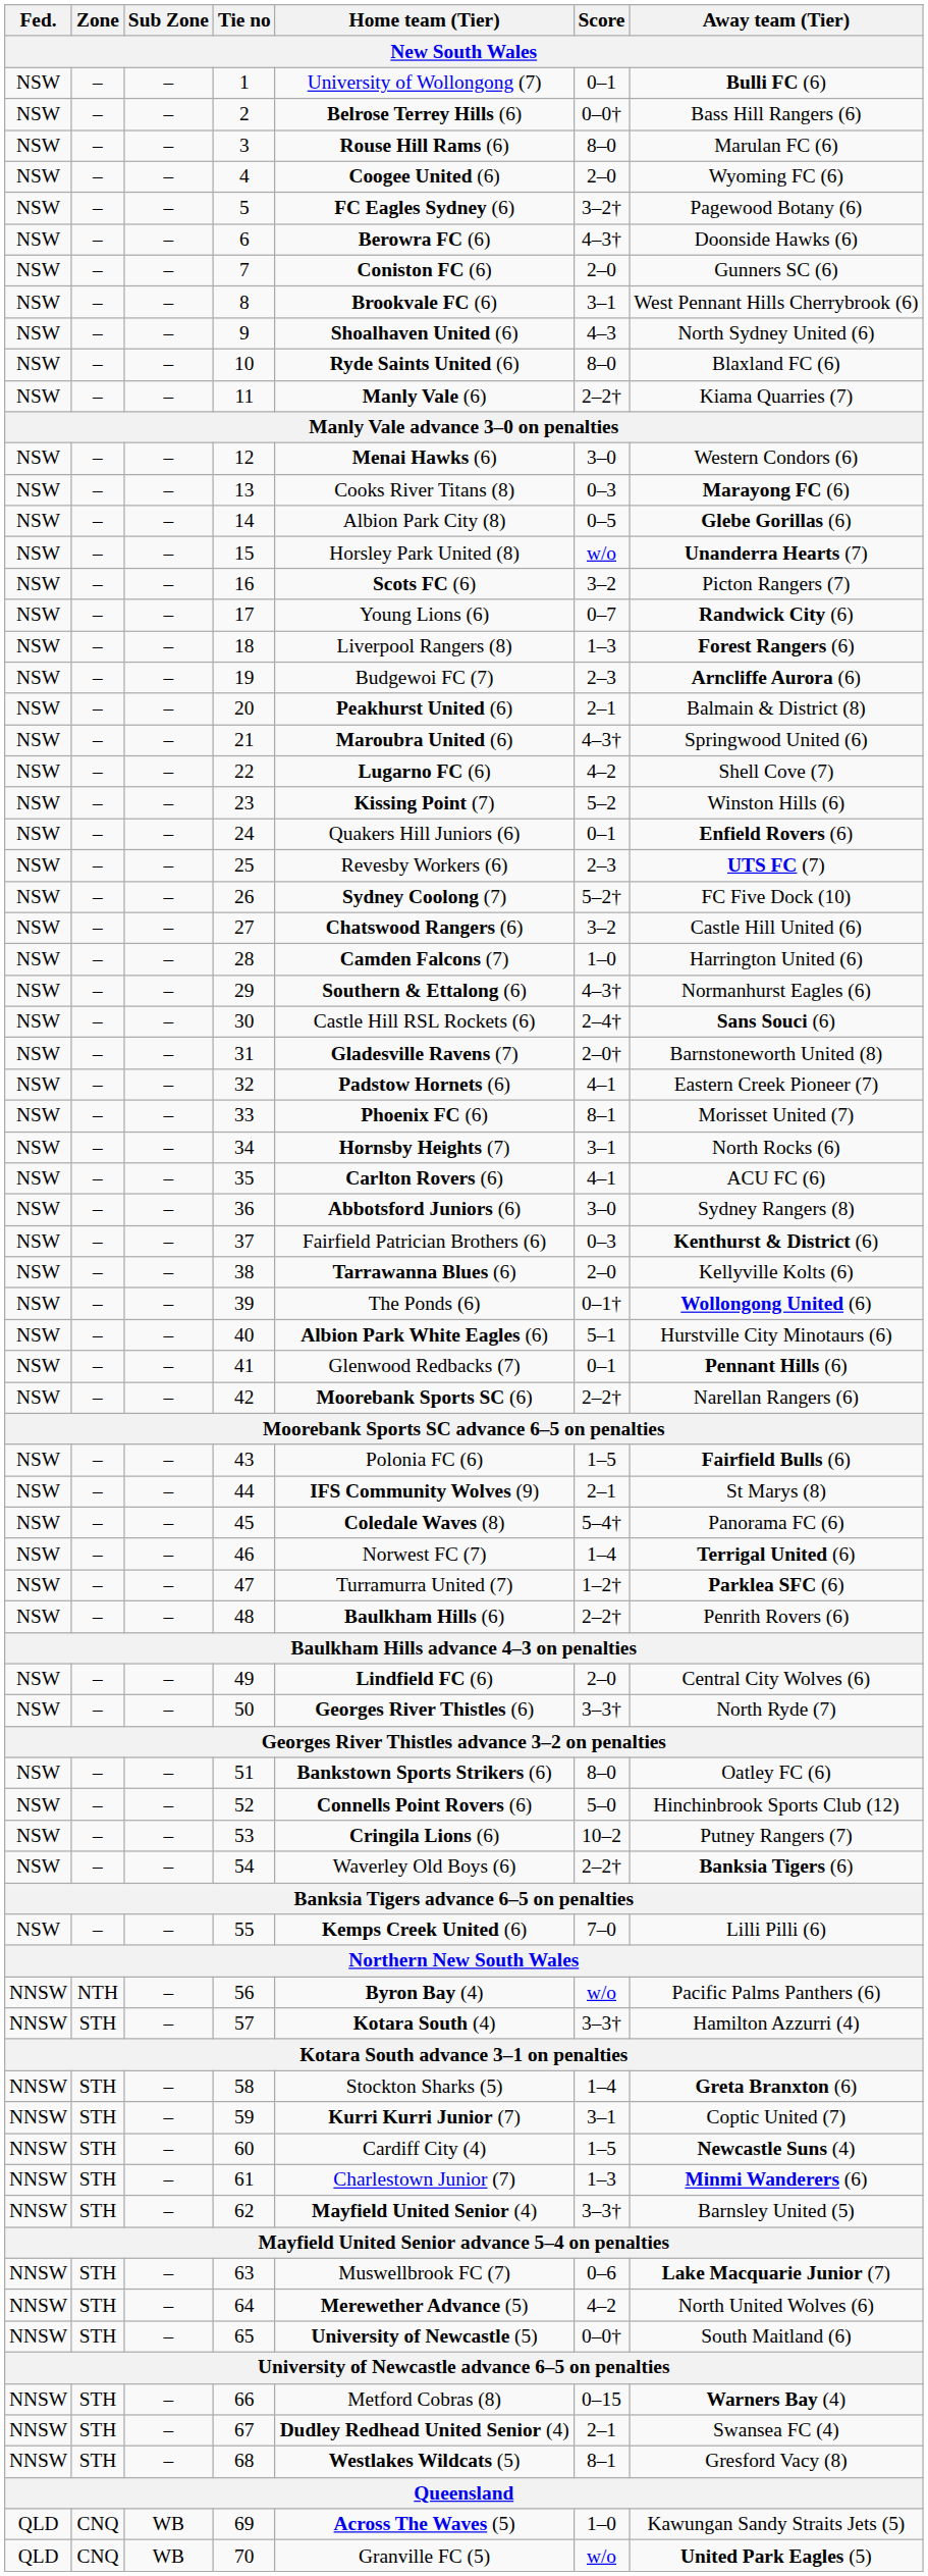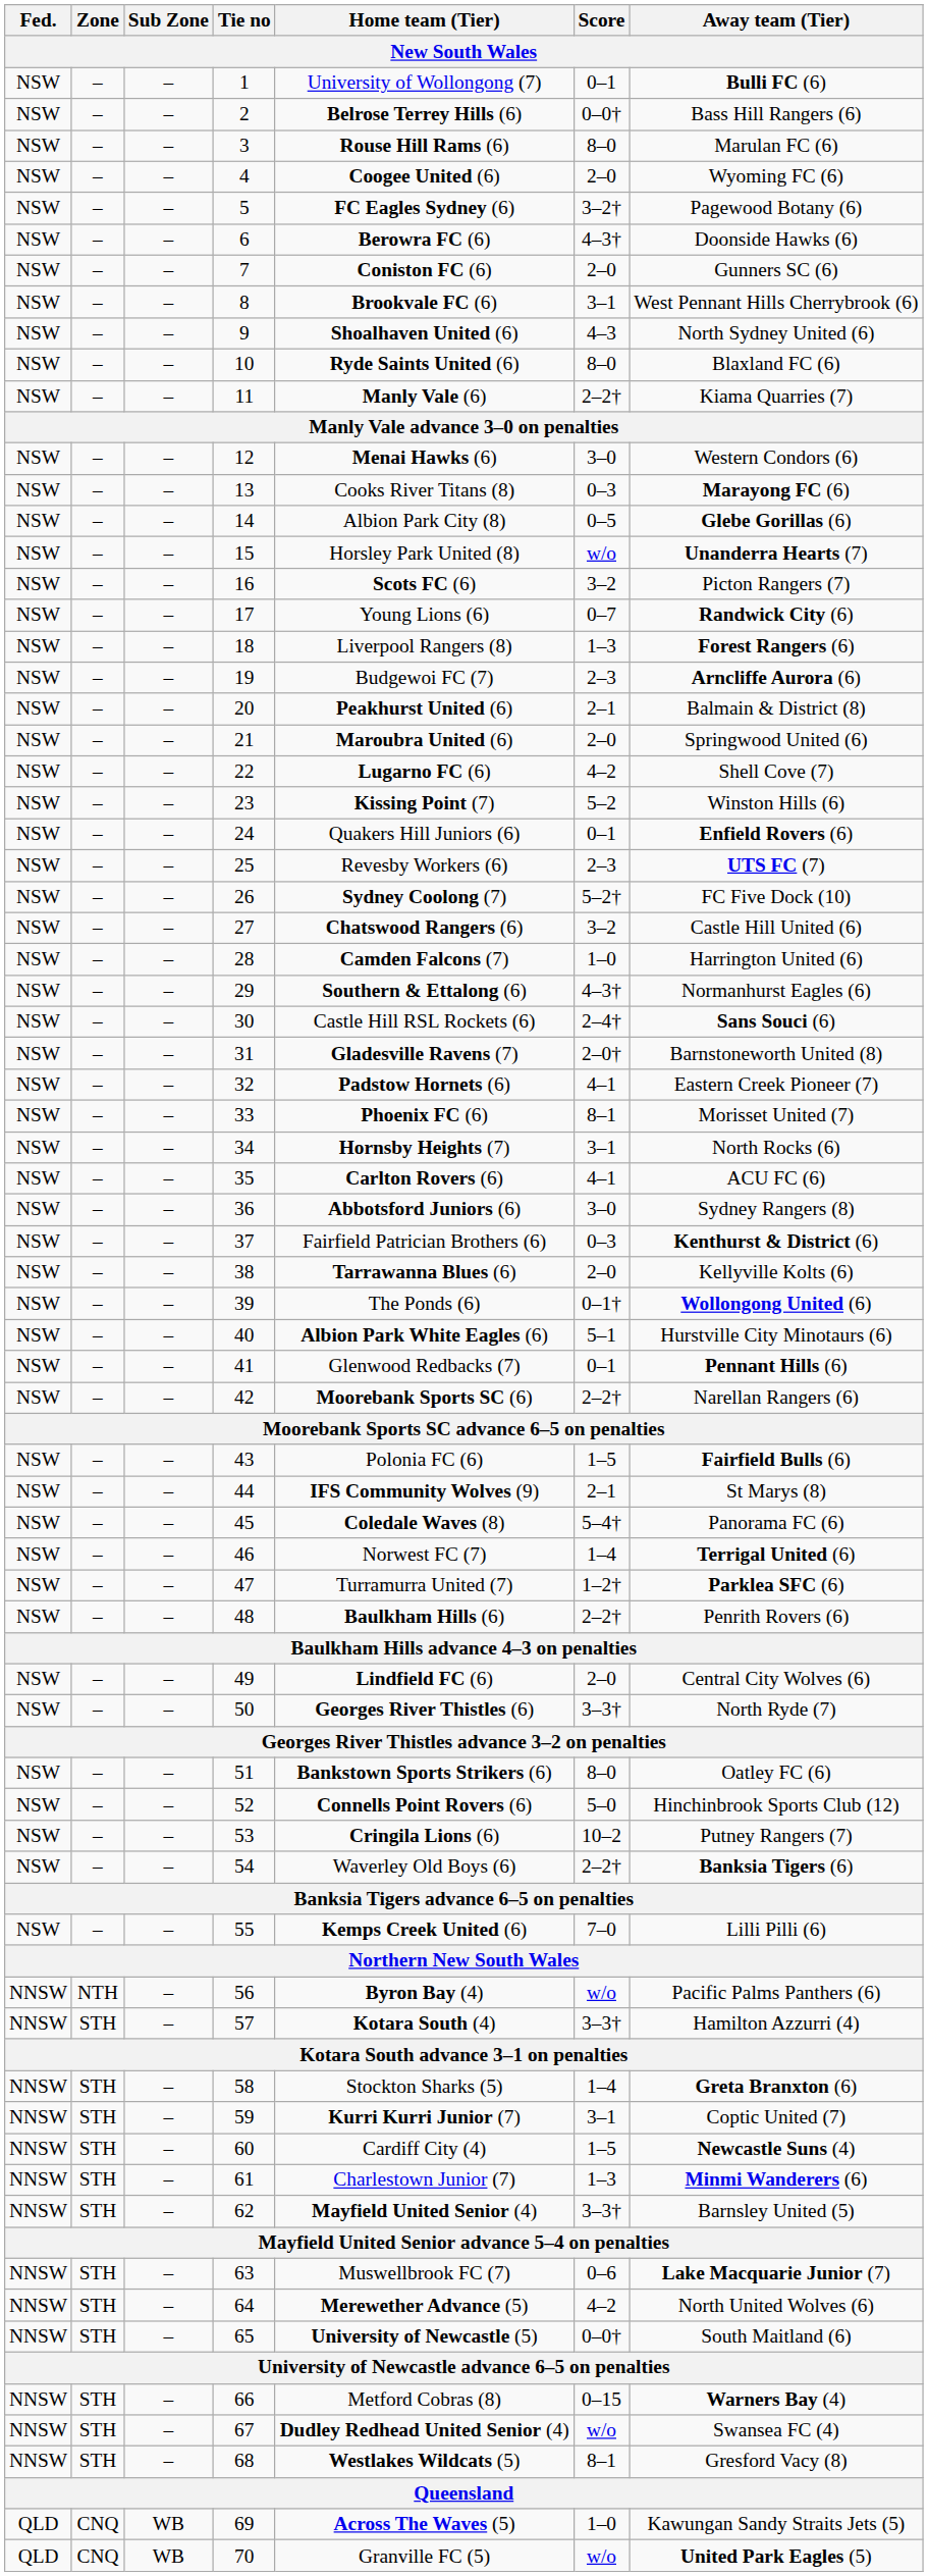21 | Score: 4–3† -> 2–0
67 | Score: 2–1 -> w/o
